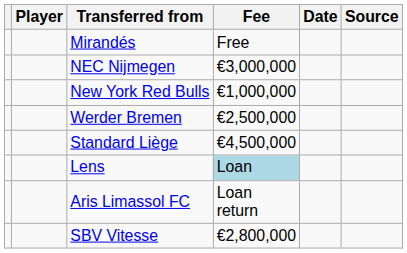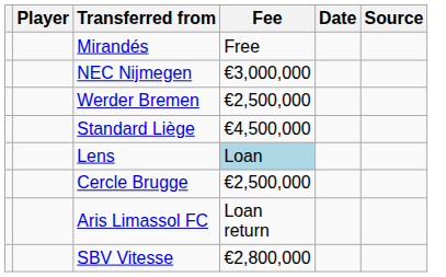- row: New York Red Bulls | €1,000,000
+ row: Cercle Brugge | €2,500,000
